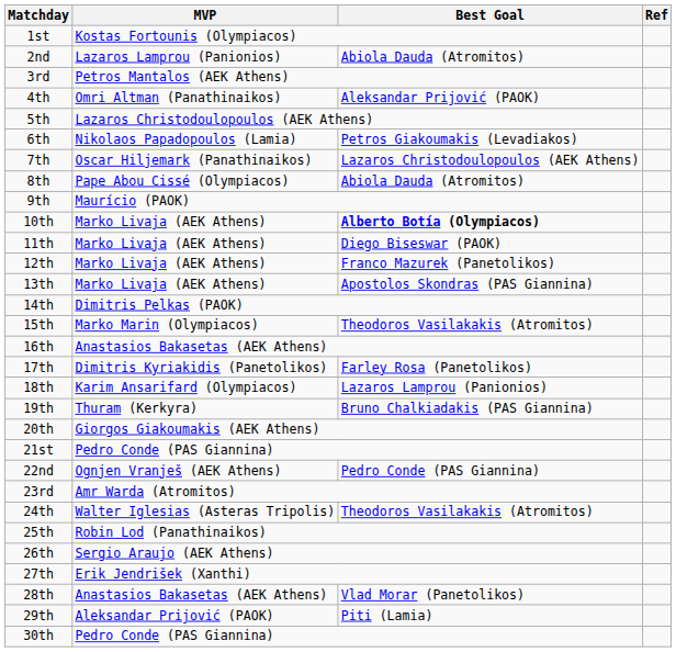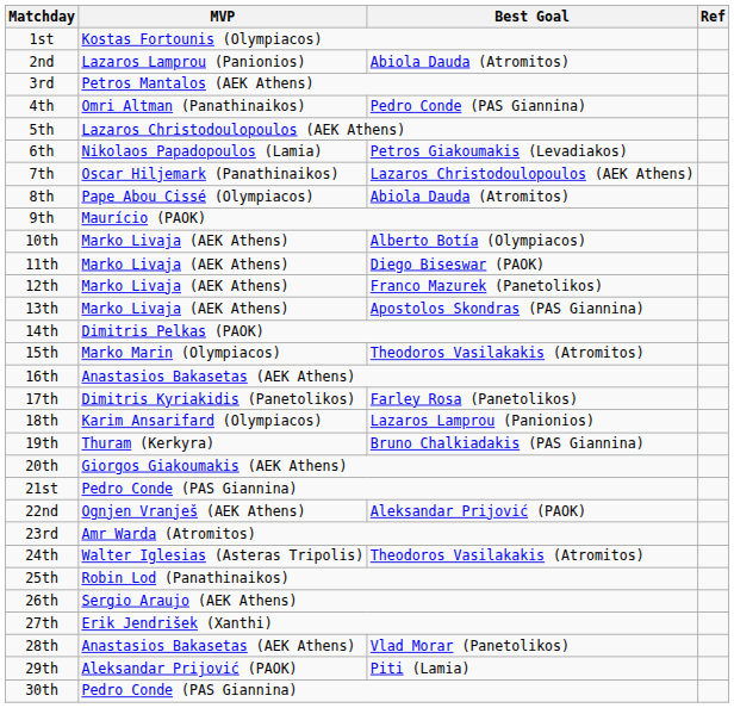4th | Best Goal: Aleksandar Prijović (PAOK) -> Pedro Conde (PAS Giannina)
10th | Best Goal: bold -> normal
22nd | Best Goal: Pedro Conde (PAS Giannina) -> Aleksandar Prijović (PAOK)
